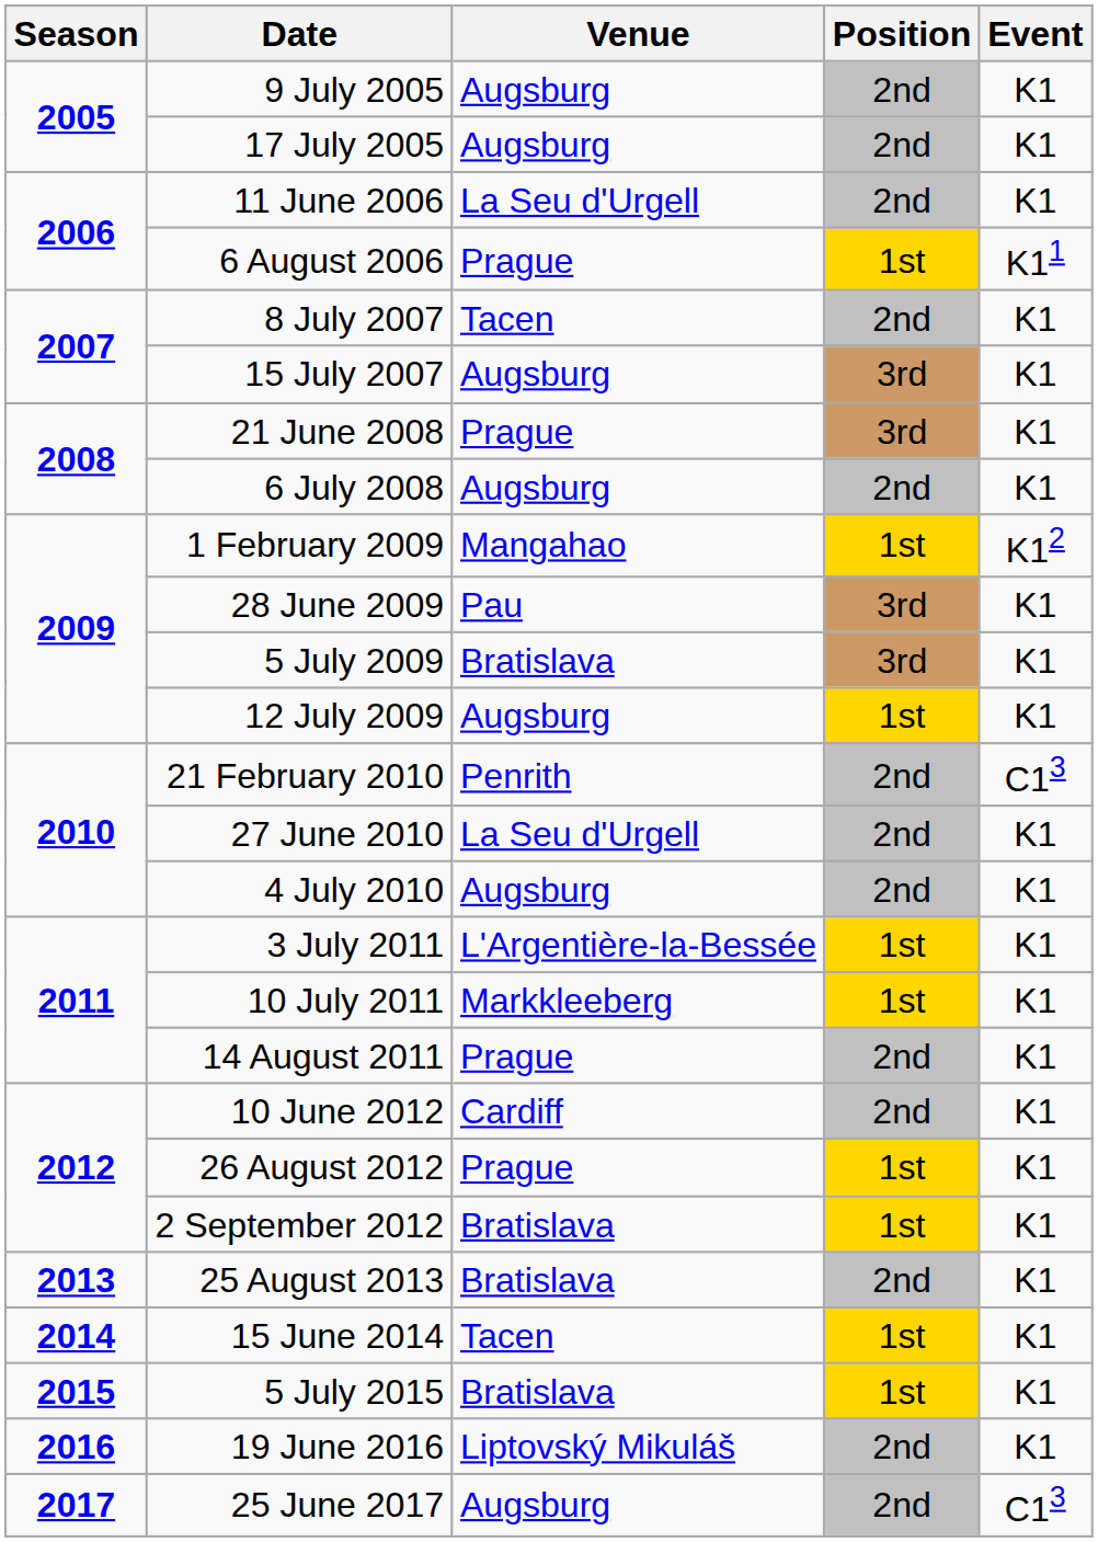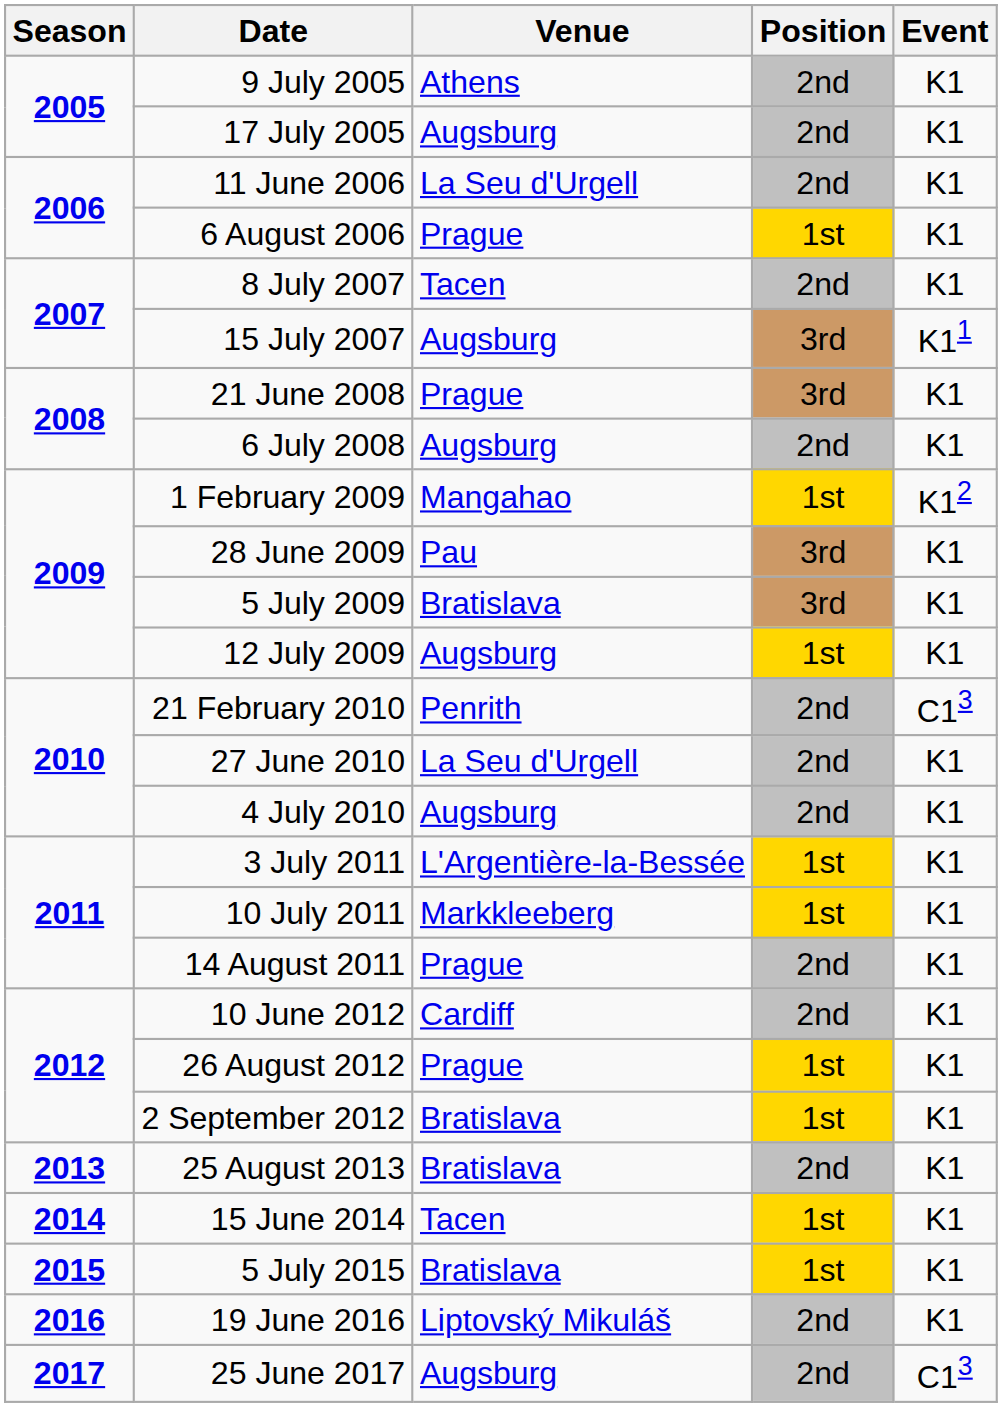9 July 2005 | Venue: Augsburg -> Athens
6 August 2006 | Event: K11 -> K1
15 July 2007 | Event: K1 -> K11
